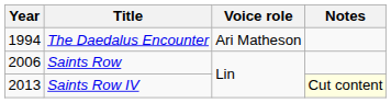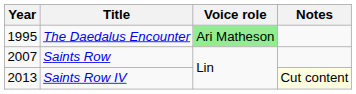The Daedalus Encounter | Year: 1994 -> 1995
The Daedalus Encounter | Voice role: no background -> lightgreen background
Saints Row | Year: 2006 -> 2007
